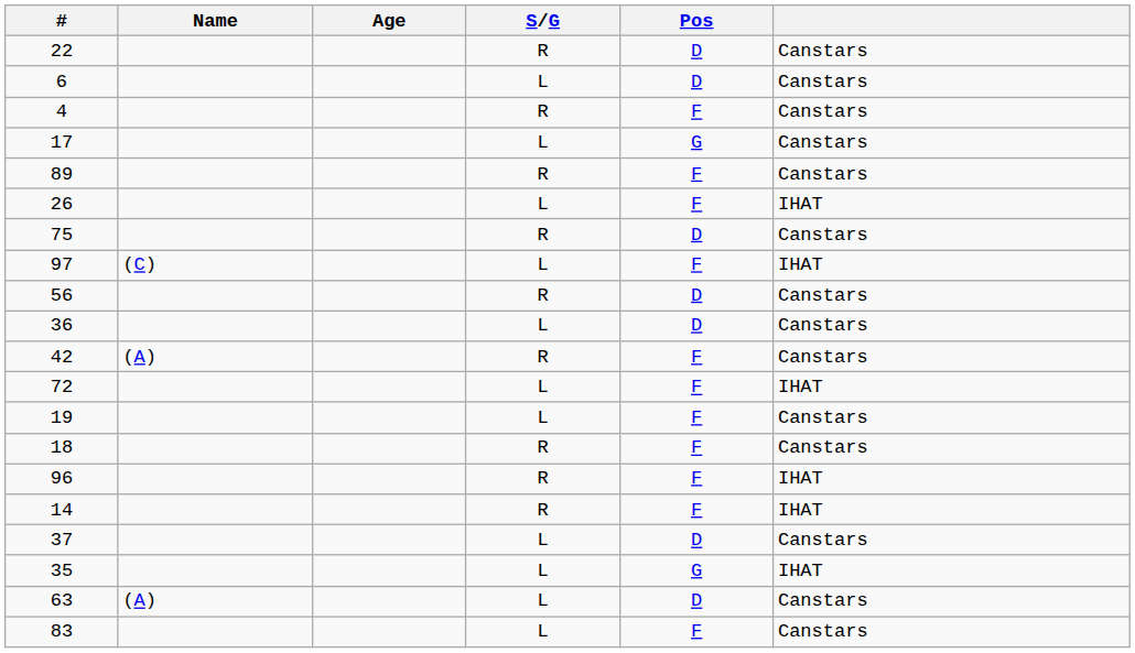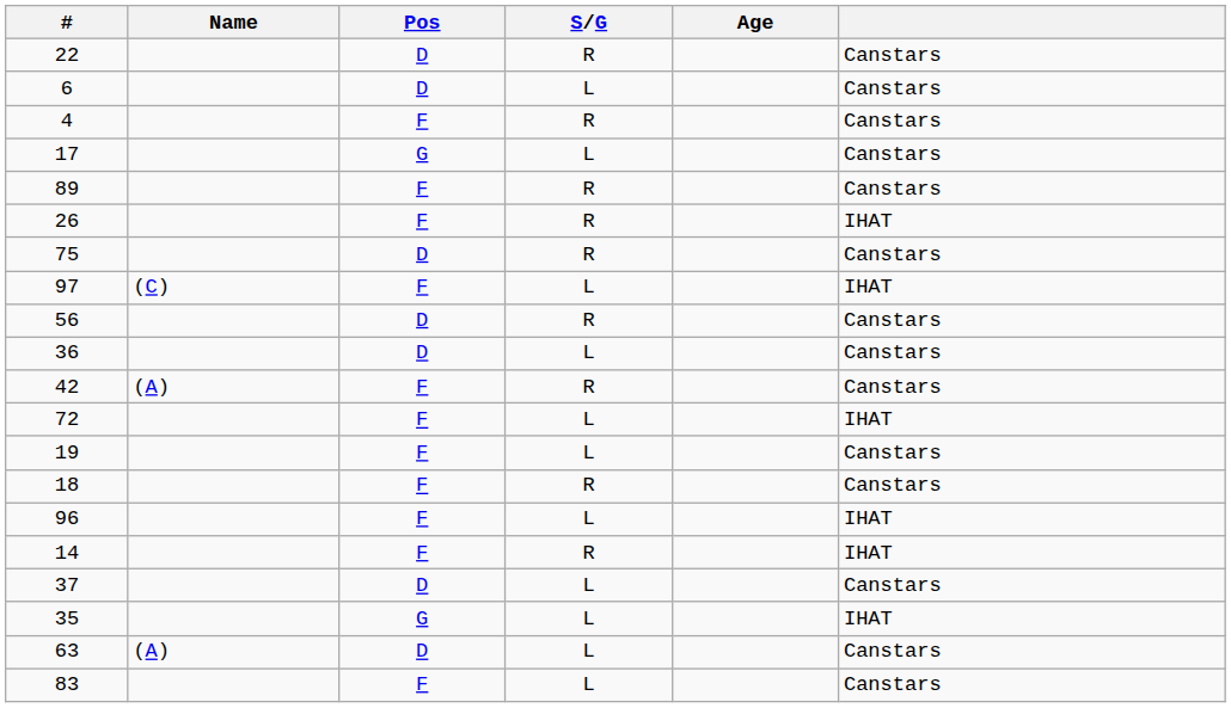columns swapped: Pos <-> Age
26 | S/G: L -> R
96 | S/G: R -> L
